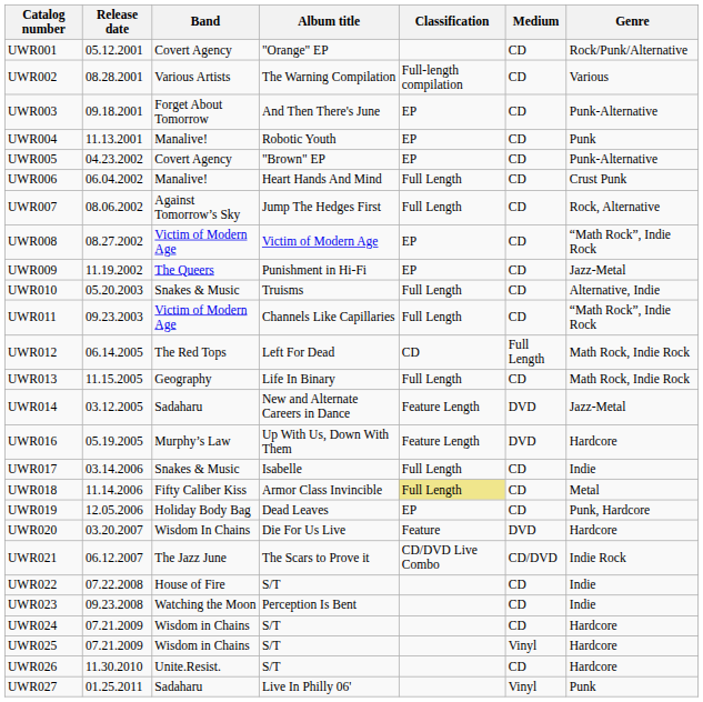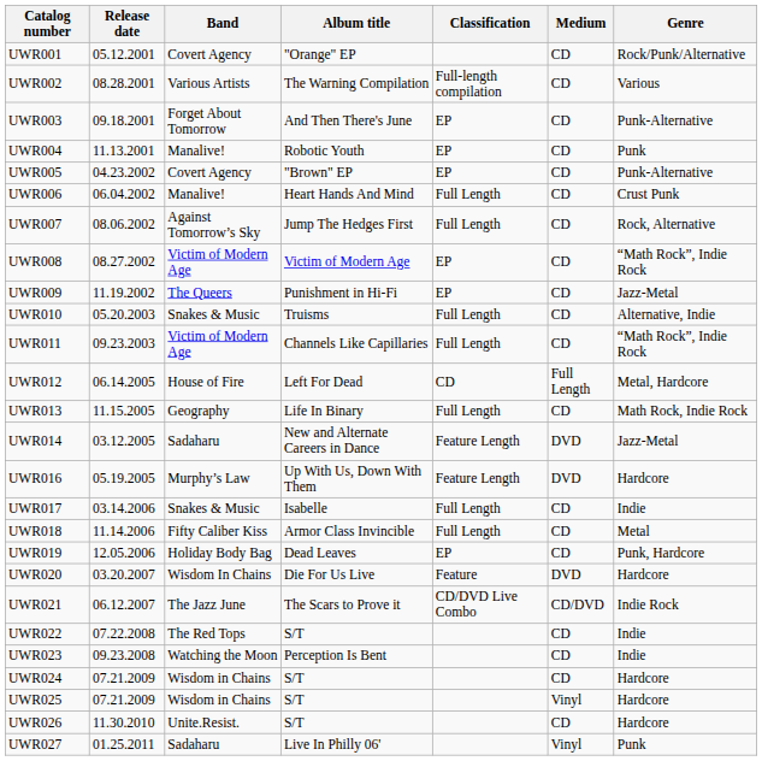UWR012 | Band: The Red Tops -> House of Fire
UWR012 | Genre: Math Rock, Indie Rock -> Metal, Hardcore
UWR018 | Classification: khaki background -> no background
UWR022 | Band: House of Fire -> The Red Tops
